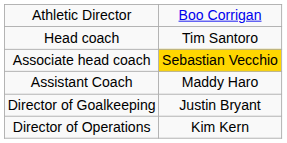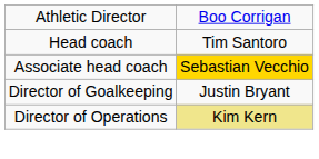- row: Assistant Coach | Maddy Haro
Director of Operations | column 2: no background -> khaki background
